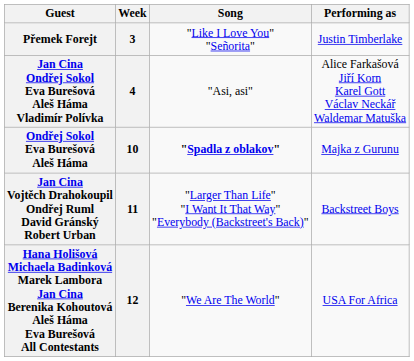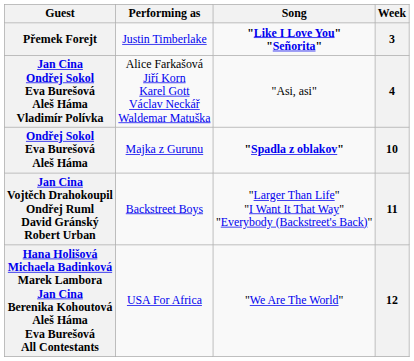columns swapped: Performing as <-> Week
Přemek Forejt | Song: normal -> bold
